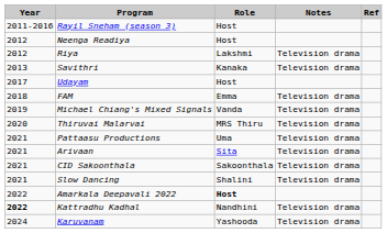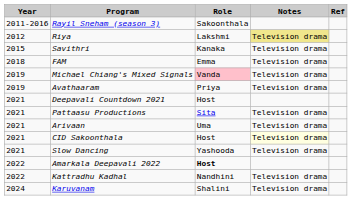Rayil Sneham (season 3) | Role: Host -> Sakoonthala
- row: 2012 | Neenga Readiya | Host
Riya | Notes: no background -> khaki background
Savithri | Year: 2013 -> 2015
- row: 2017 | Udayam | Host
Michael Chiang's Mixed Signals | Role: no background -> pink background
+ row: 2019 | Avathaaram | Priya | Television drama
+ row: 2021 | Deepavali Countdown 2021 | Host
- row: 2020 | Thiruvai Malarvai | MRS Thiru | Television drama
Pattaasu Productions | Role: Uma -> Sita
Arivaan | Role: Sita -> Uma
CID Sakoonthala | Role: Sakoonthala -> Host
CID Sakoonthala | Notes: no background -> lightyellow background
Slow Dancing | Role: Shalini -> Yashooda
Kattradhu Kadhal | Year: bold -> normal
Karuvanam | Role: Yashooda -> Shalini
